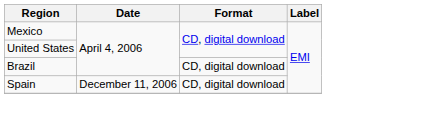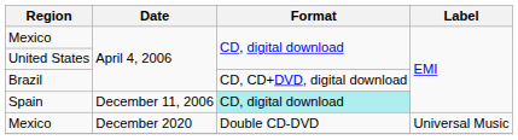Brazil | Format: CD, digital download -> CD, CD+DVD, digital download
Spain | Format: no background -> paleturquoise background
+ row: Mexico | December 2020 | Double CD-DVD | Universal Music
